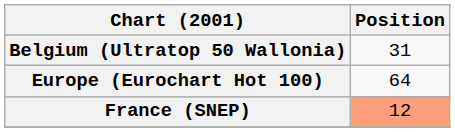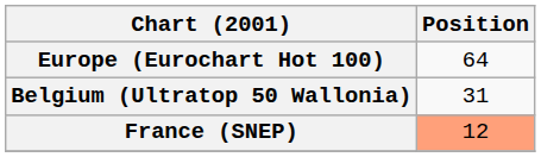rows swapped: Belgium (Ultratop 50 Wallonia) <-> Europe (Eurochart Hot 100)
